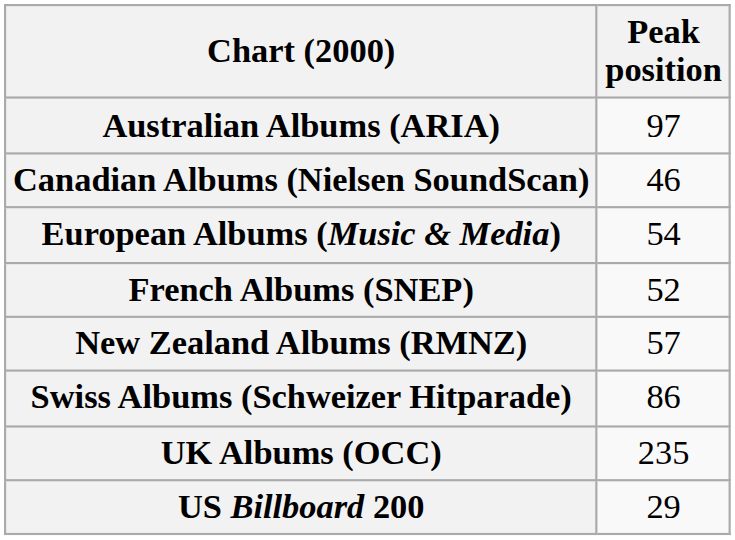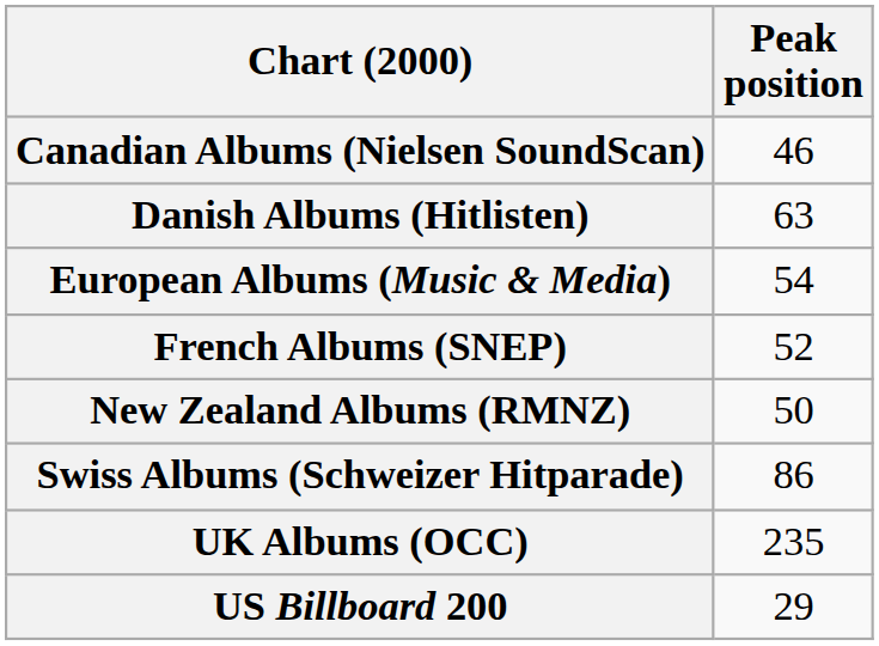- row: Australian Albums (ARIA) | 97
+ row: Danish Albums (Hitlisten) | 63
New Zealand Albums (RMNZ) | Peak position: 57 -> 50
